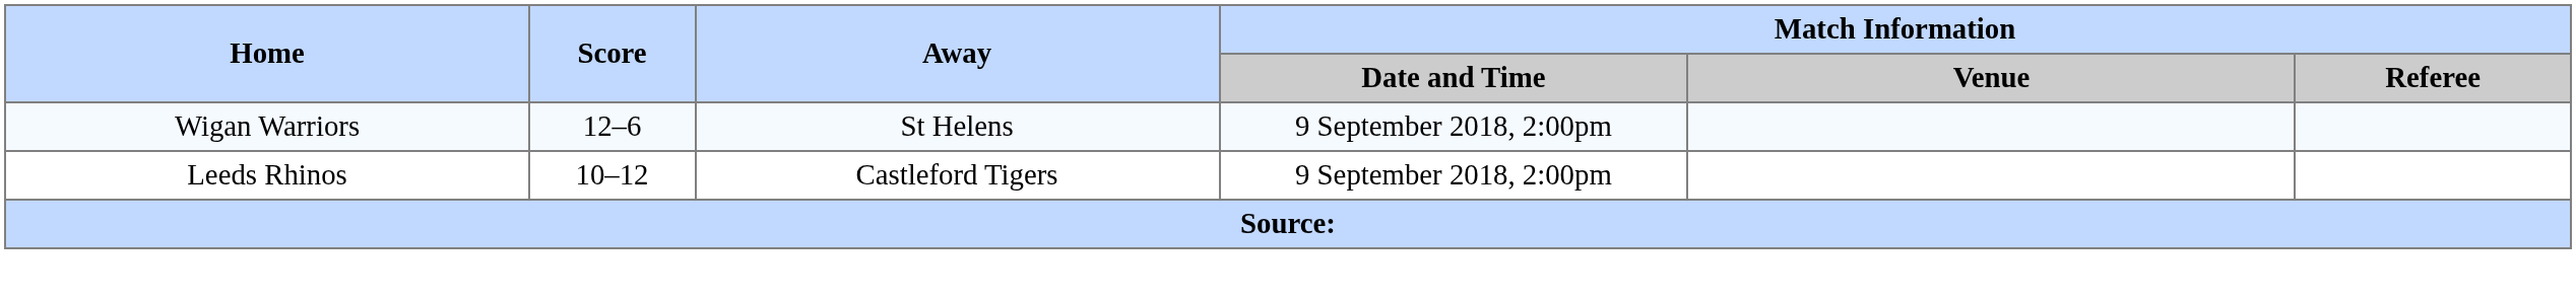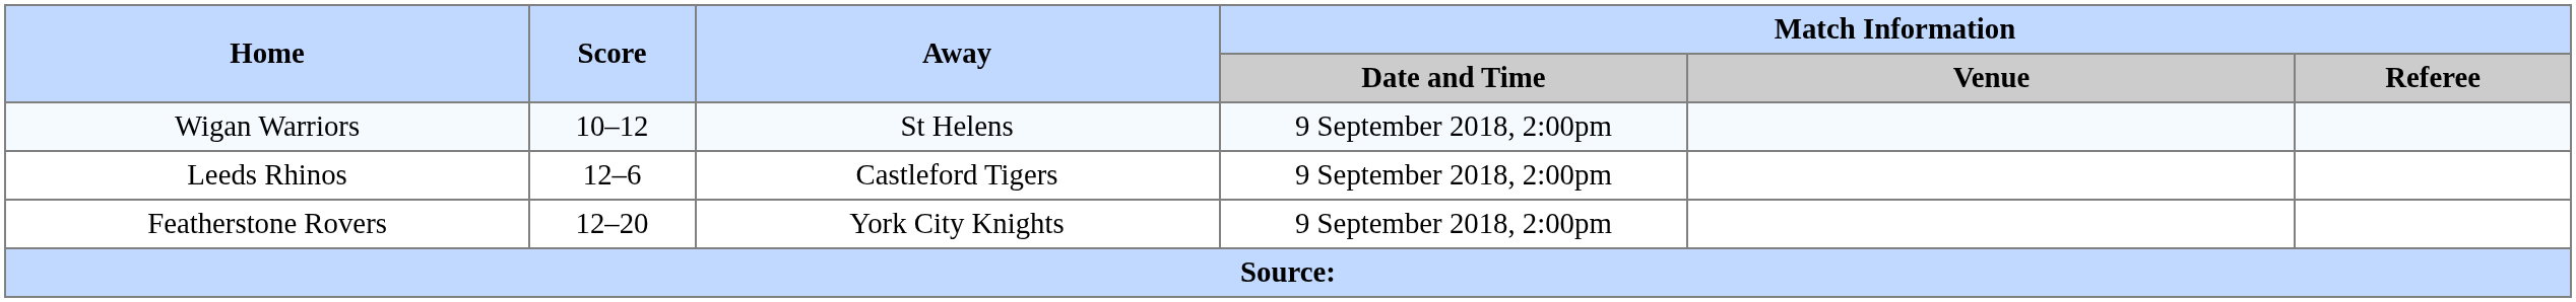Wigan Warriors | Score: 12–6 -> 10–12
Leeds Rhinos | Score: 10–12 -> 12–6
+ row: Featherstone Rovers | 12–20 | York City Knights | 9 September 2018, 2:00pm
